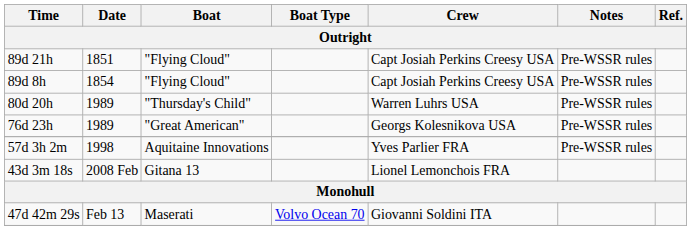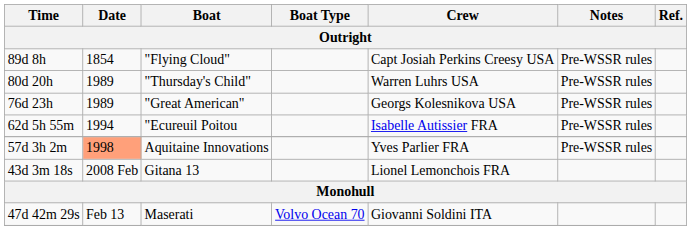- row: 89d 21h | 1851 | "Flying Cloud" | Capt Josiah Perkins Creesy USA | Pre-WSSR rules
+ row: 62d 5h 55m | 1994 | "Ecureuil Poitou | Isabelle Autissier FRA | Pre-WSSR rules
57d 3h 2m | Date: no background -> lightsalmon background
